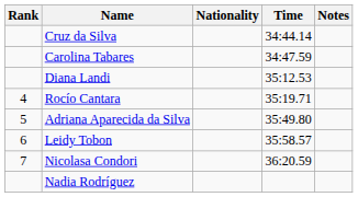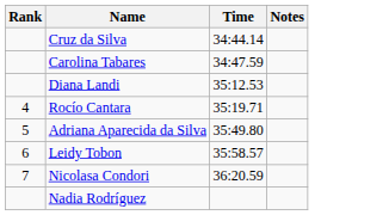- column: Nationality
